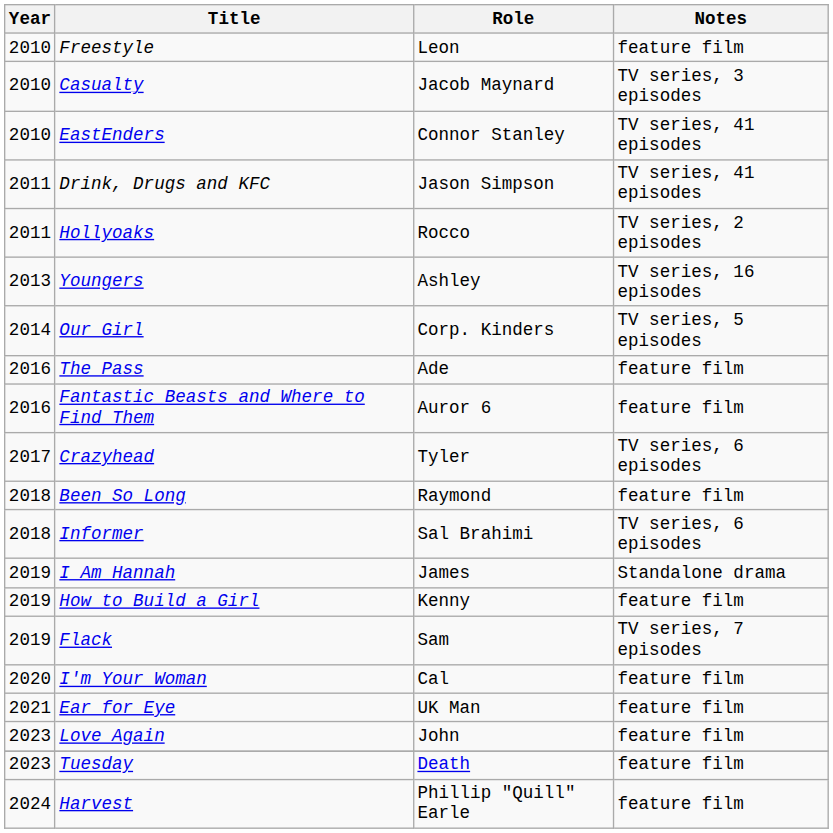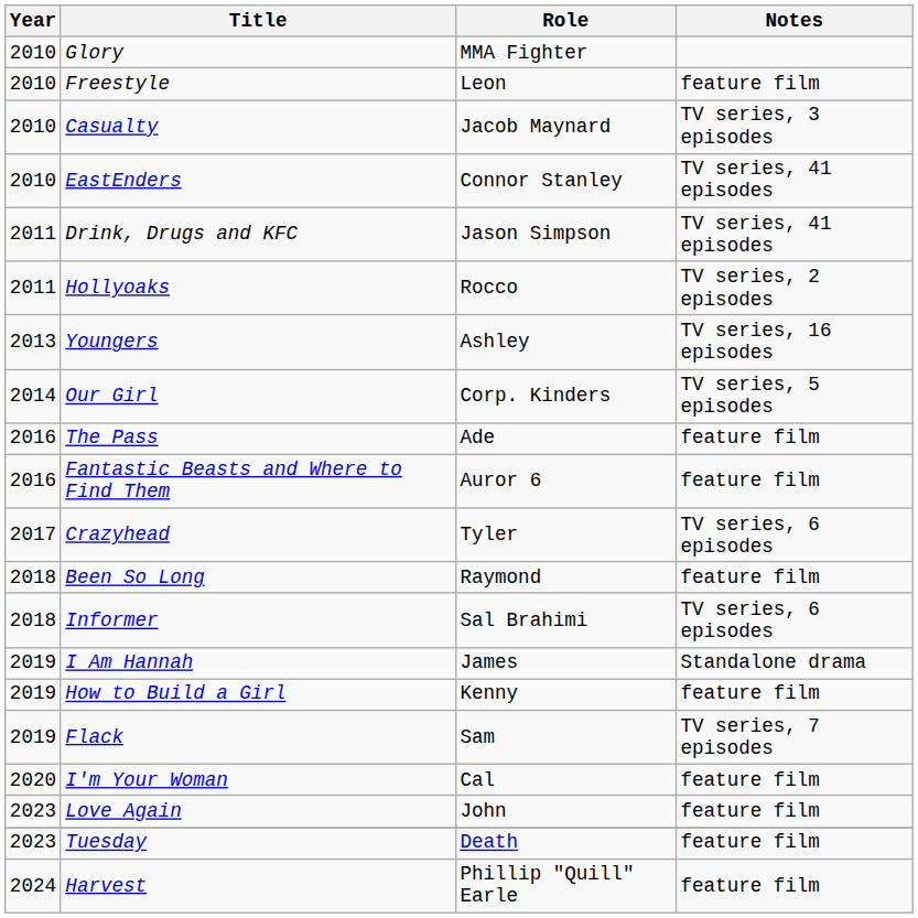+ row: 2010 | Glory | MMA Fighter
- row: 2021 | Ear for Eye | UK Man | feature film
